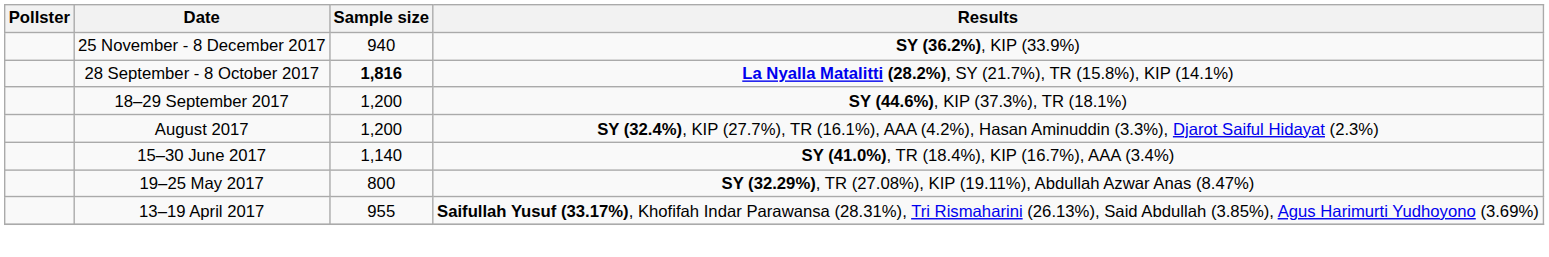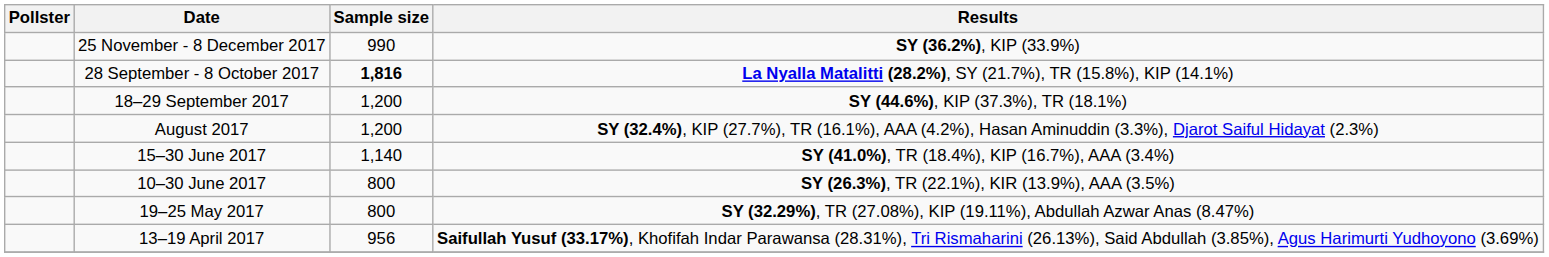25 November - 8 December 2017 | Sample size: 940 -> 990
+ row: 10–30 June 2017 | 800 | SY (26.3%), TR (22.1%), KIR (13.9%), AAA (3.5%)
13–19 April 2017 | Sample size: 955 -> 956
